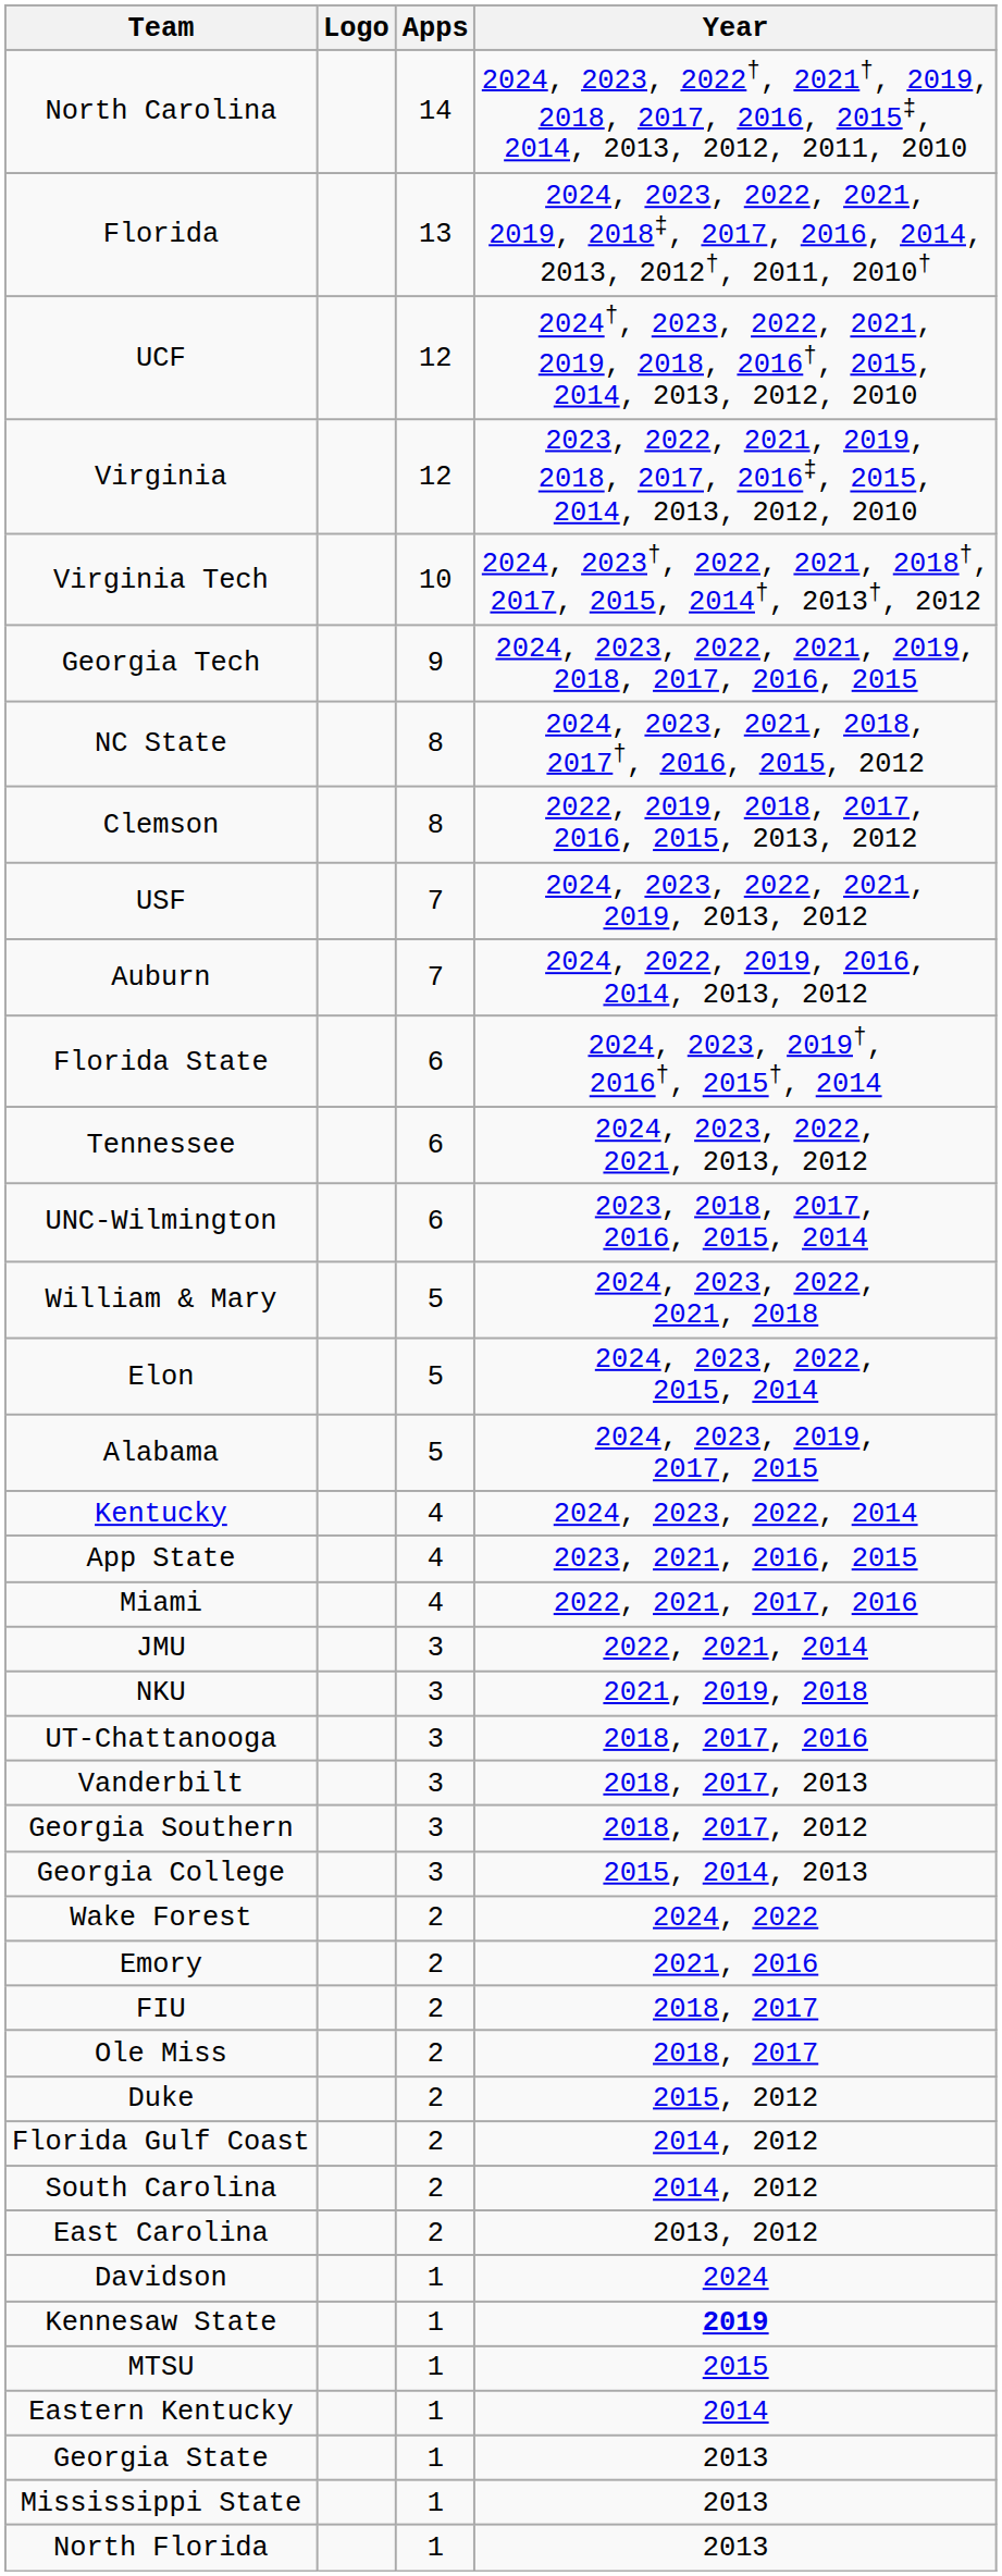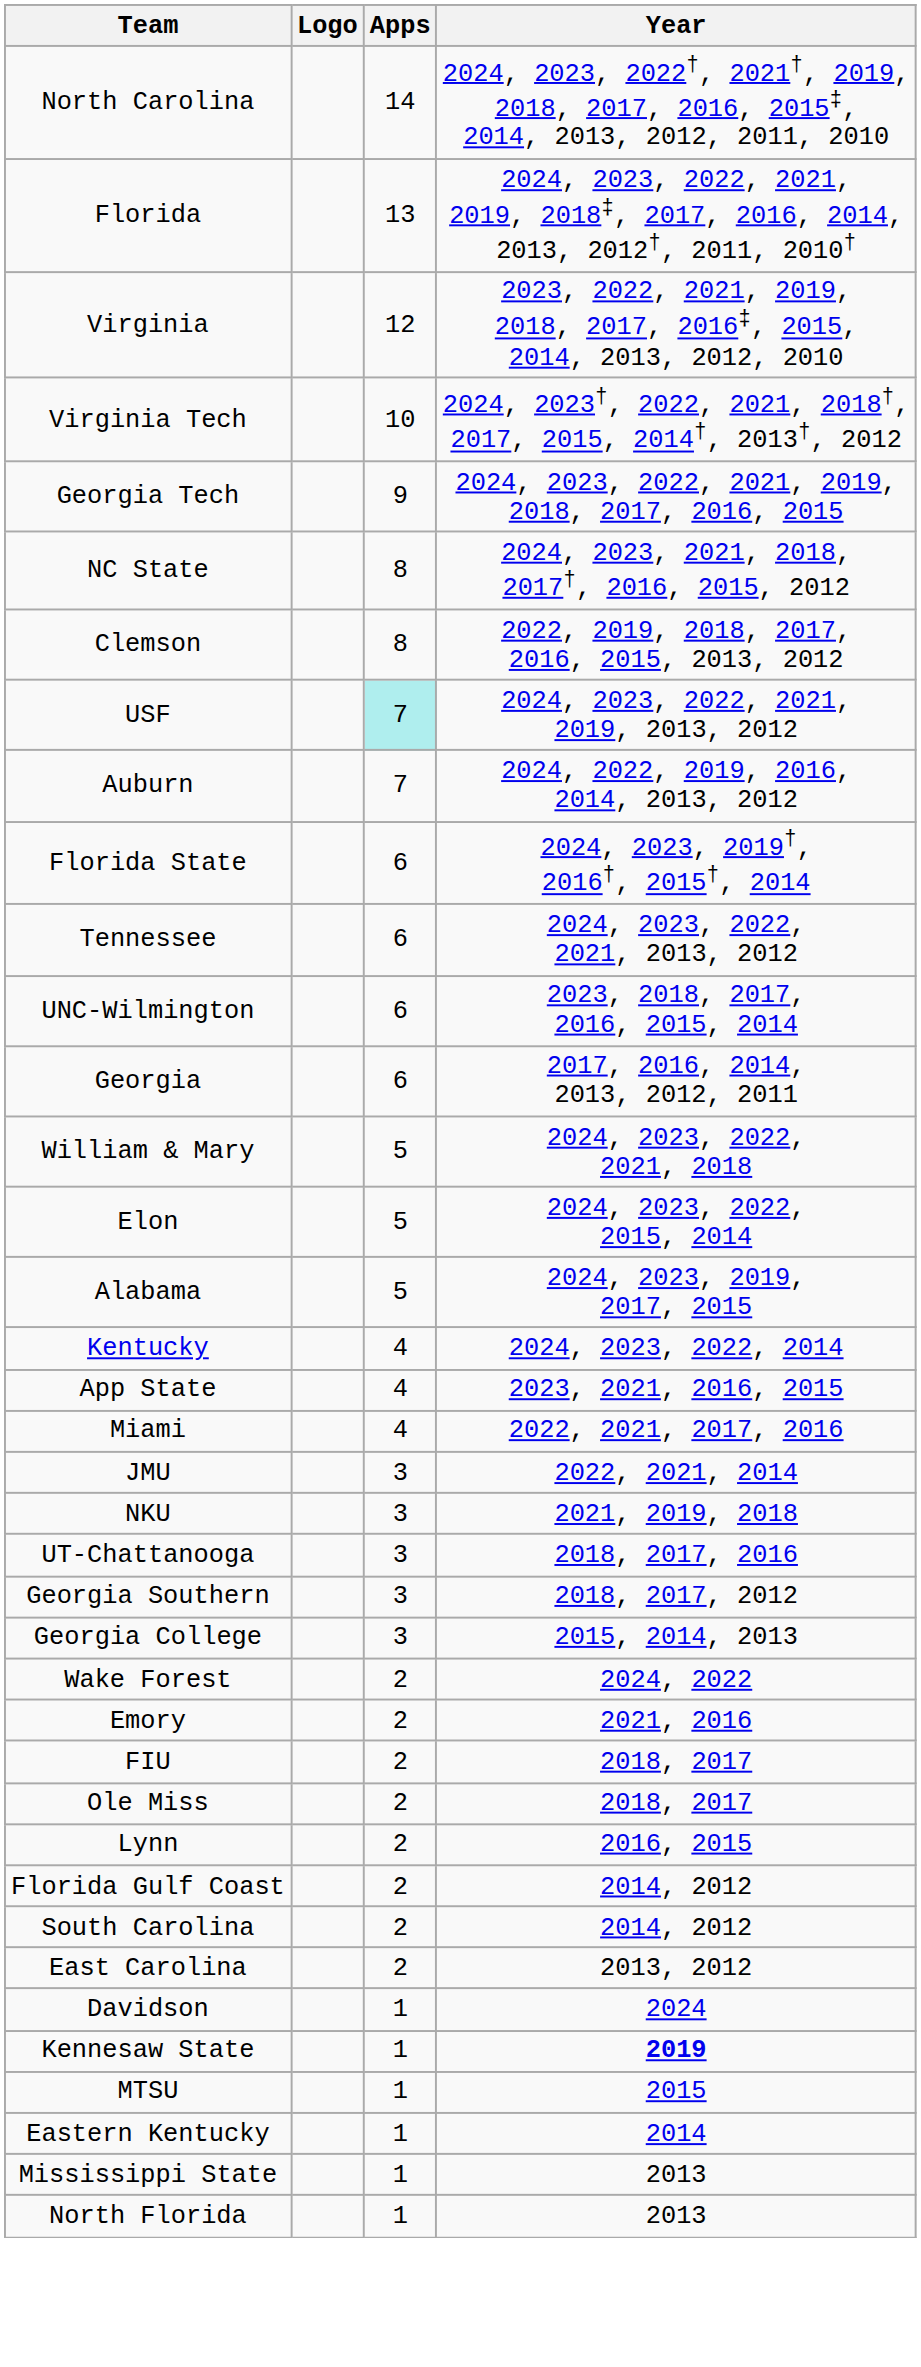- row: UCF | 12 | 2024†, 2023, 2022, 2021, 2019, 2018, 2016†, 2015, 2014, 2013, 2012, 2010
USF | Apps: no background -> paleturquoise background
+ row: Georgia | 6 | 2017, 2016, 2014, 2013, 2012, 2011
- row: Vanderbilt | 3 | 2018, 2017, 2013
+ row: Lynn | 2 | 2016, 2015
- row: Duke | 2 | 2015, 2012
- row: Georgia State | 1 | 2013
